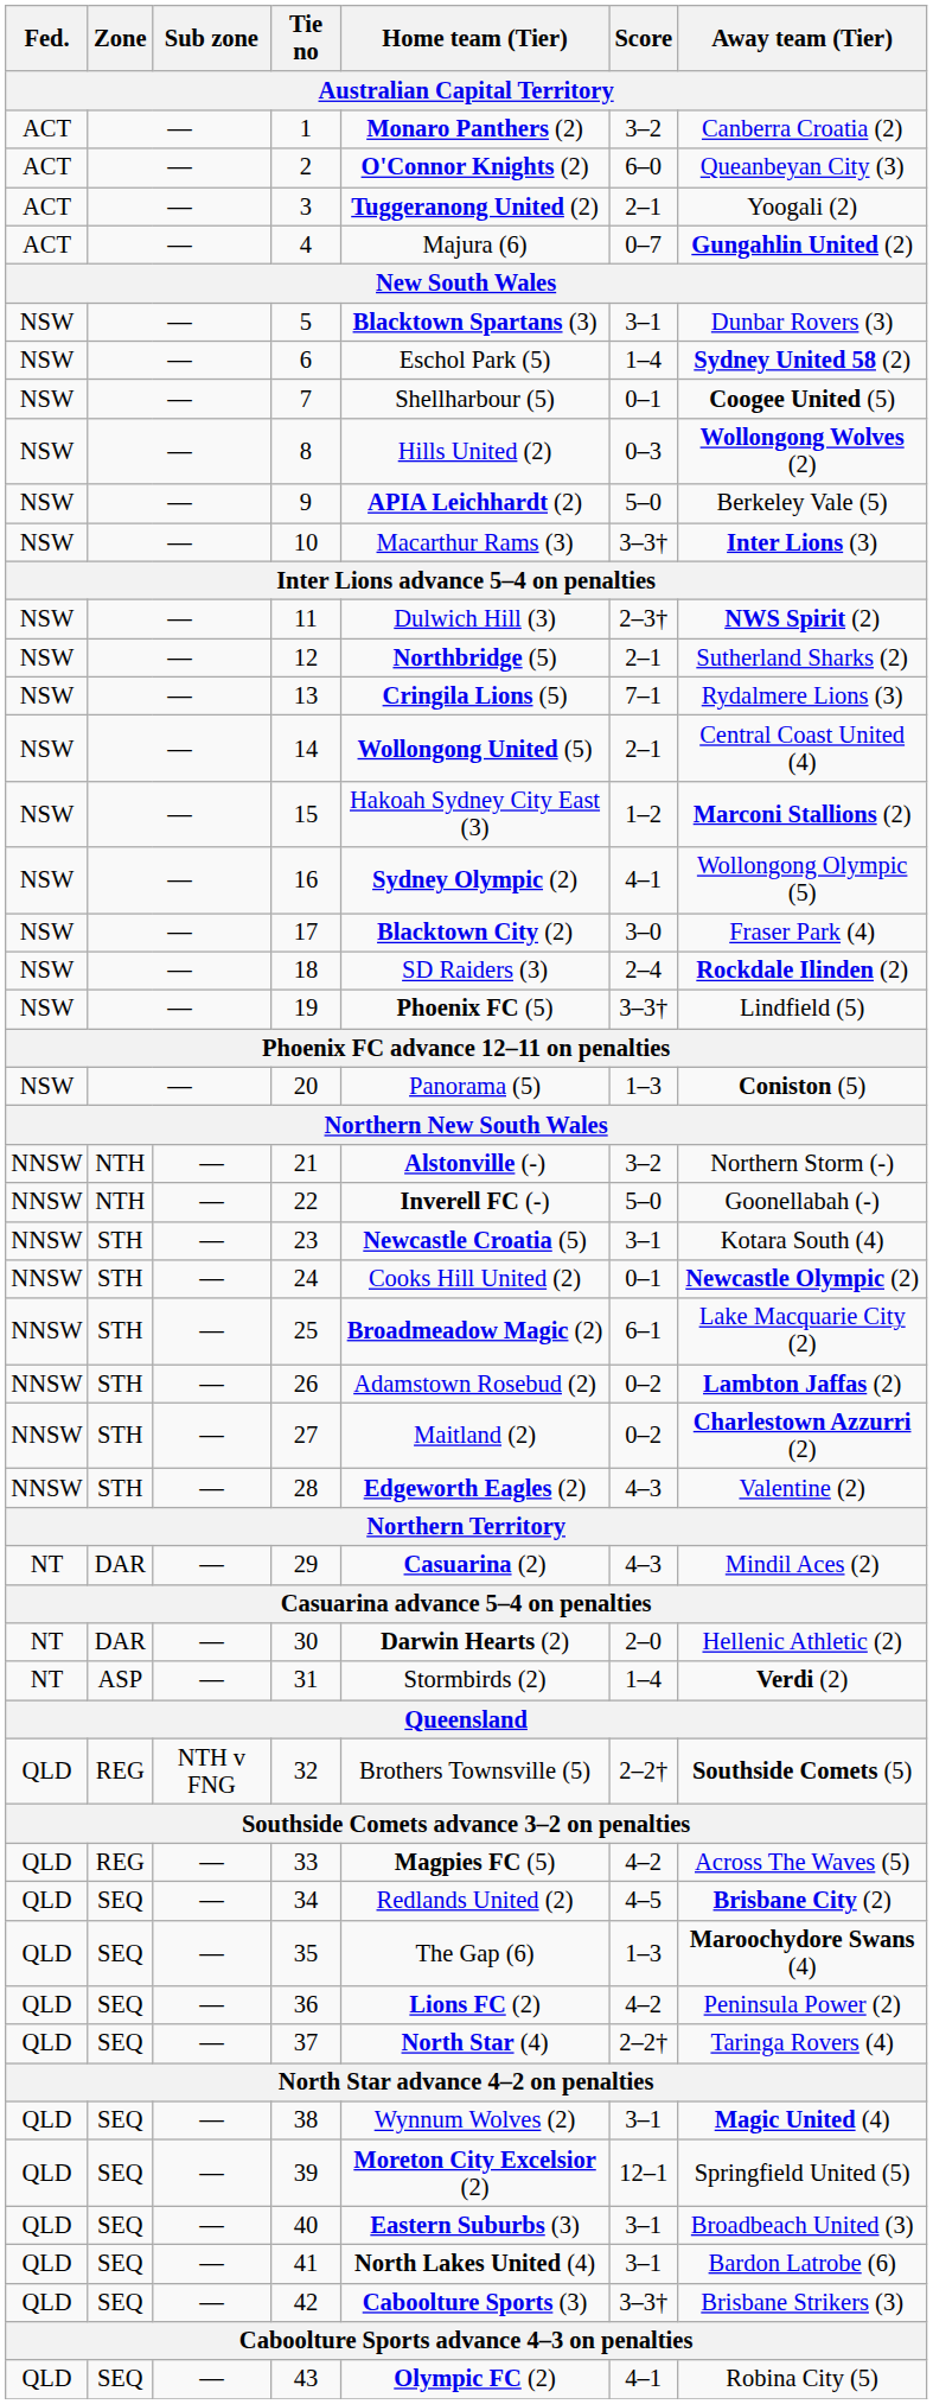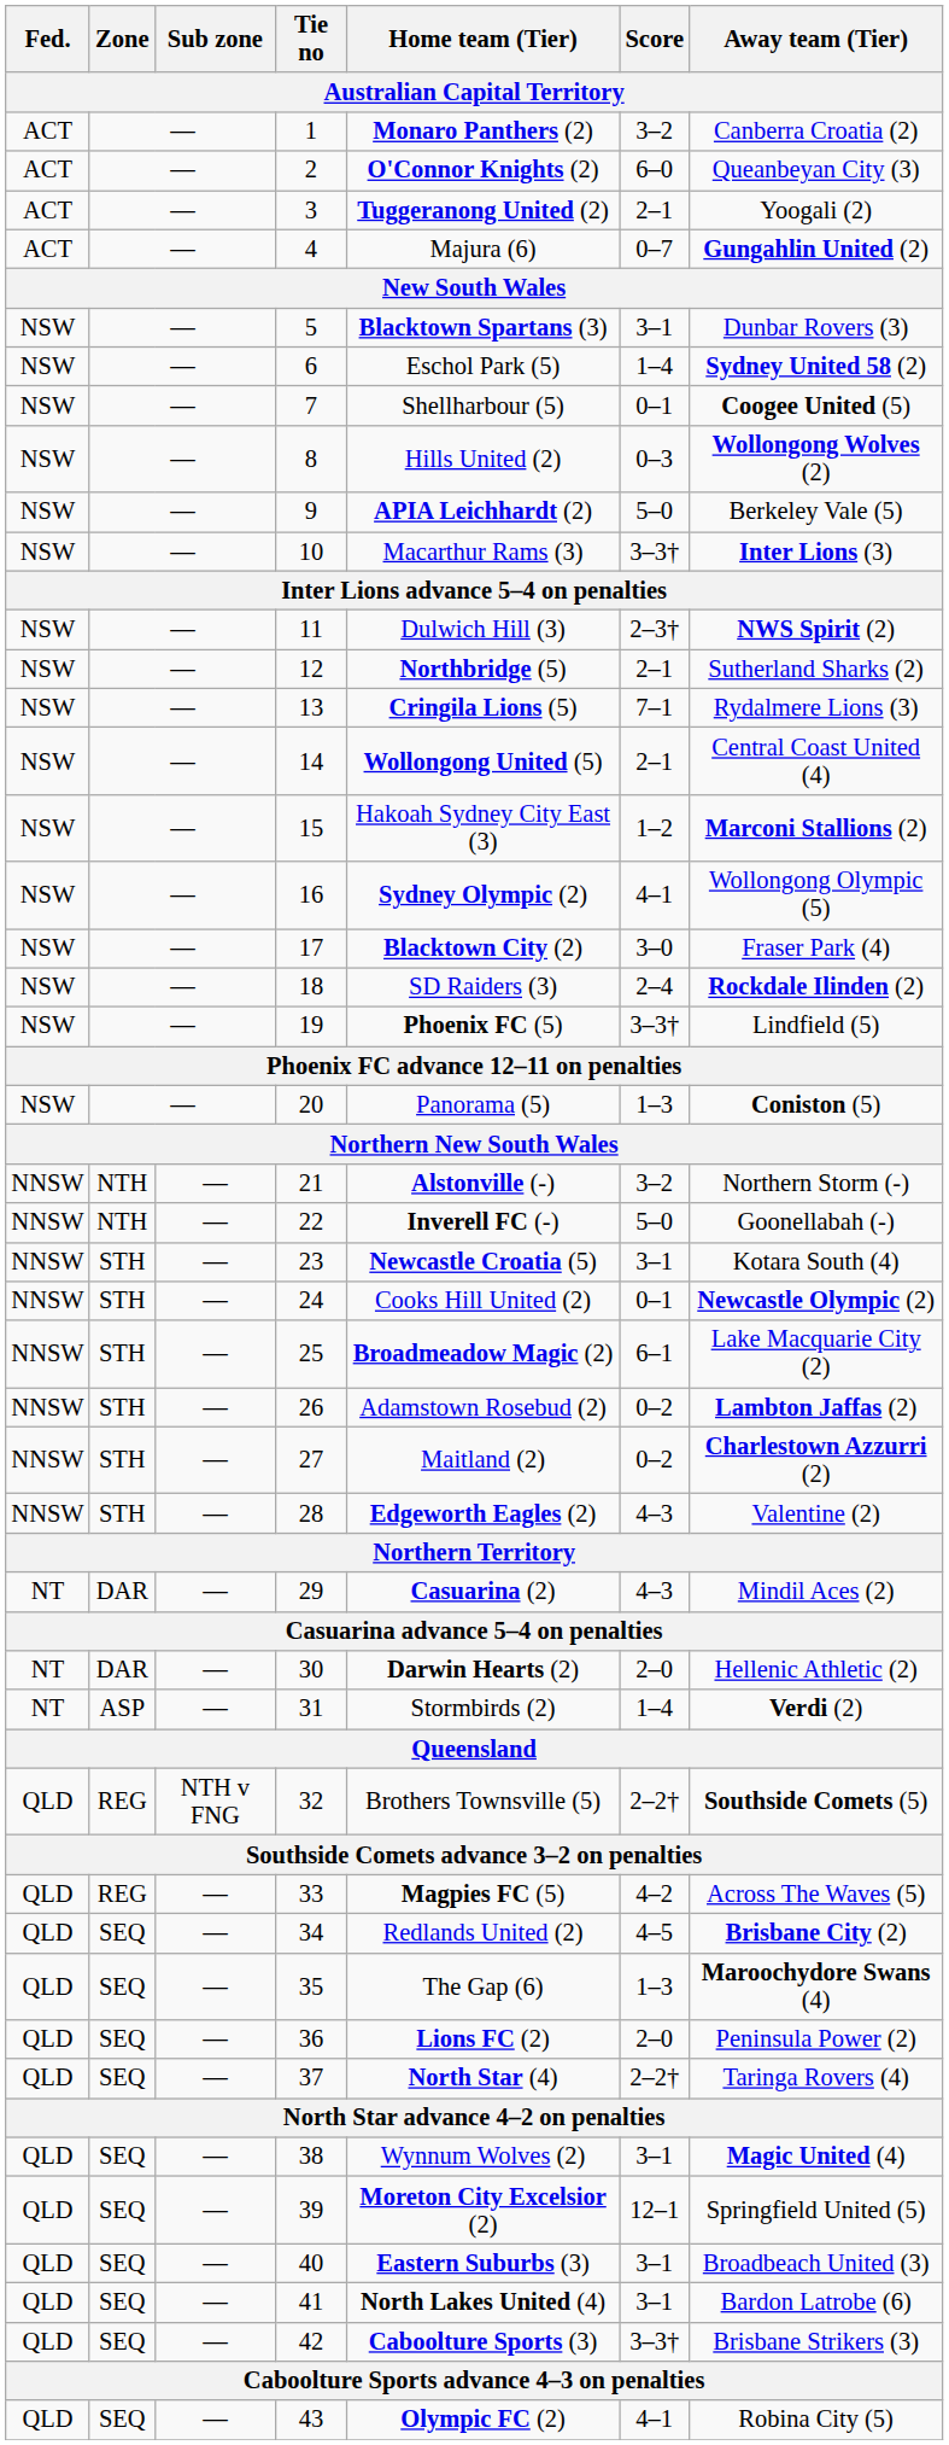36 | Score: 4–2 -> 2–0
